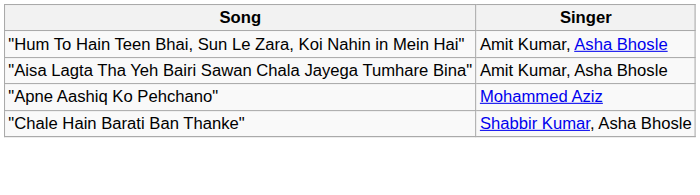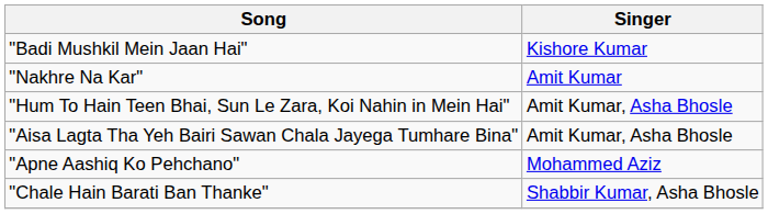+ row: "Badi Mushkil Mein Jaan Hai" | Kishore Kumar
+ row: "Nakhre Na Kar" | Amit Kumar
